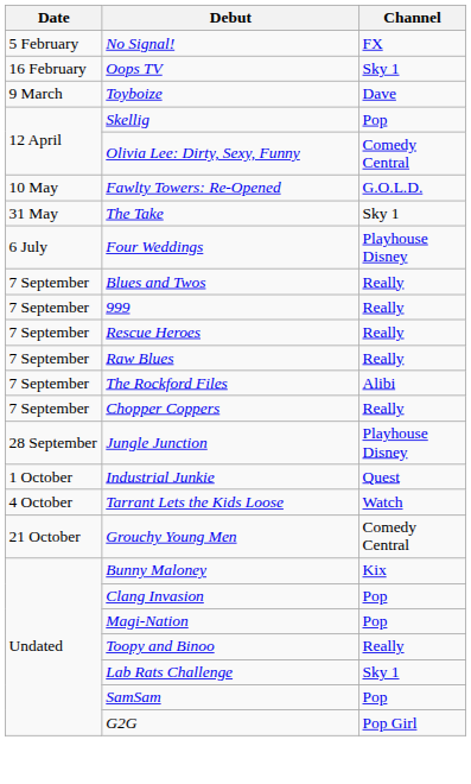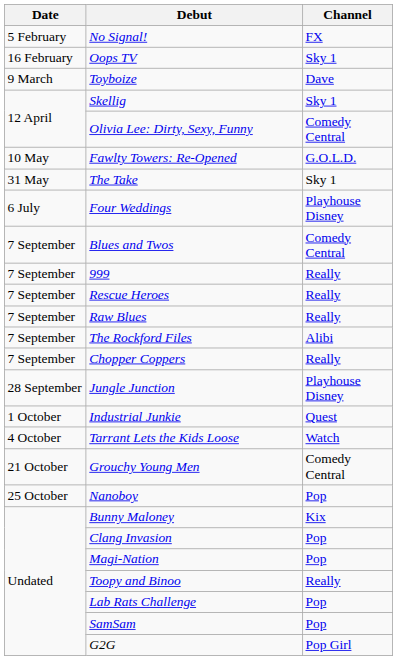Skellig | Channel: Pop -> Sky 1
Blues and Twos | Channel: Really -> Comedy Central
+ row: 25 October | Nanoboy | Pop
Lab Rats Challenge | Channel: Sky 1 -> Pop
